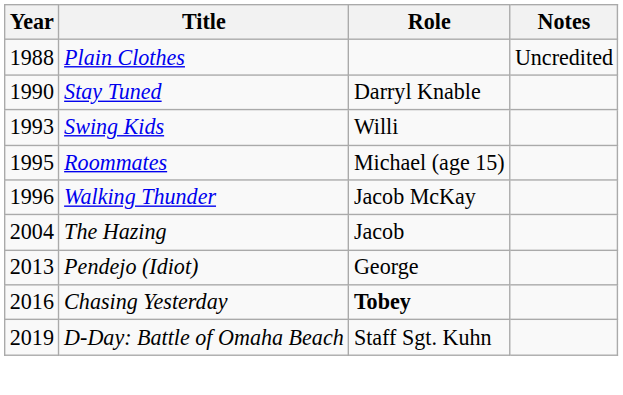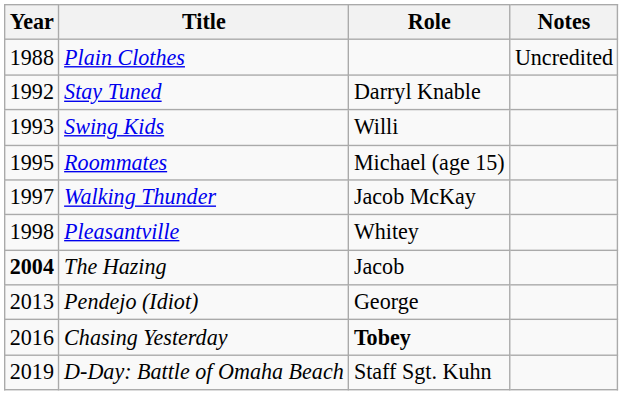Stay Tuned | Year: 1990 -> 1992
Walking Thunder | Year: 1996 -> 1997
+ row: 1998 | Pleasantville | Whitey
The Hazing | Year: normal -> bold
